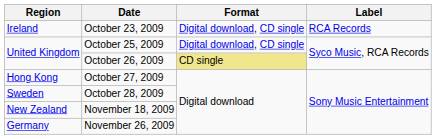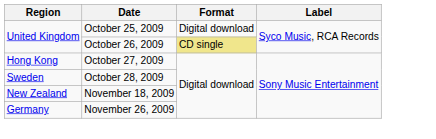- row: Ireland | October 23, 2009 | Digital download, CD single | RCA Records
October 25, 2009 | Format: Digital download, CD single -> Digital download
